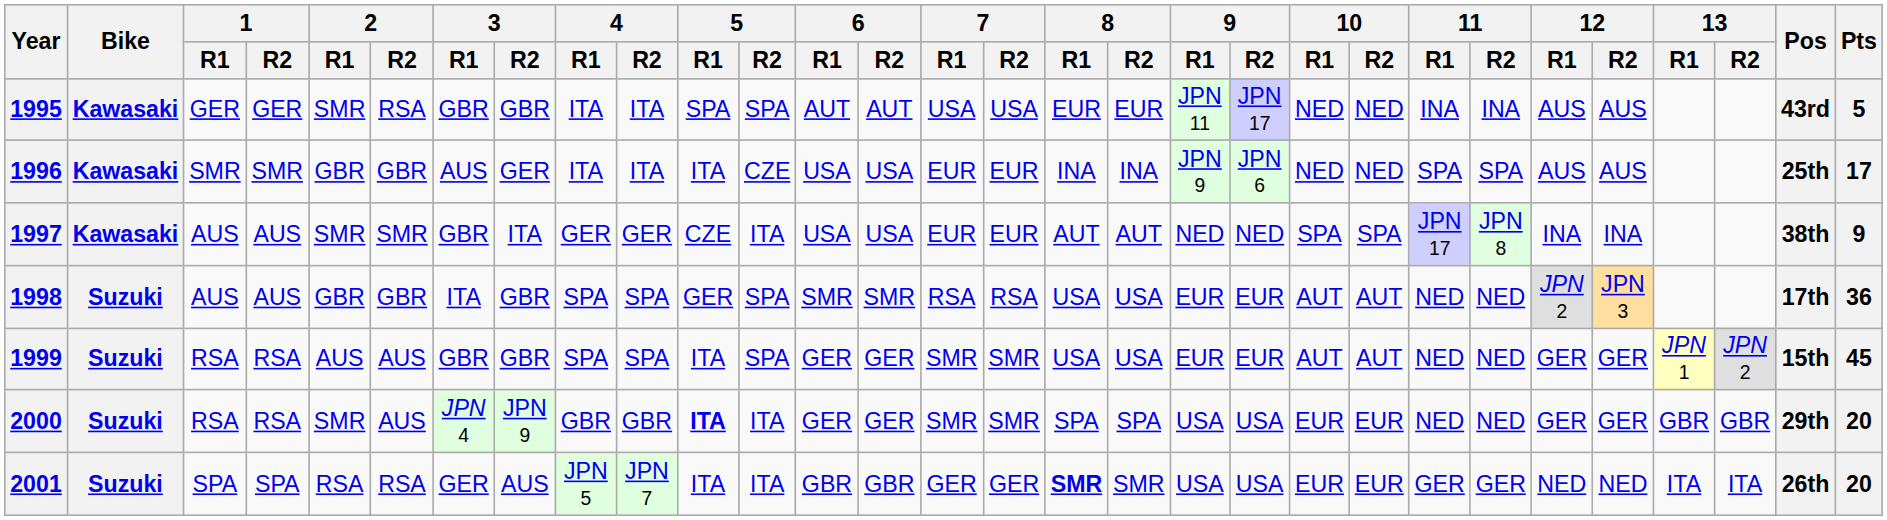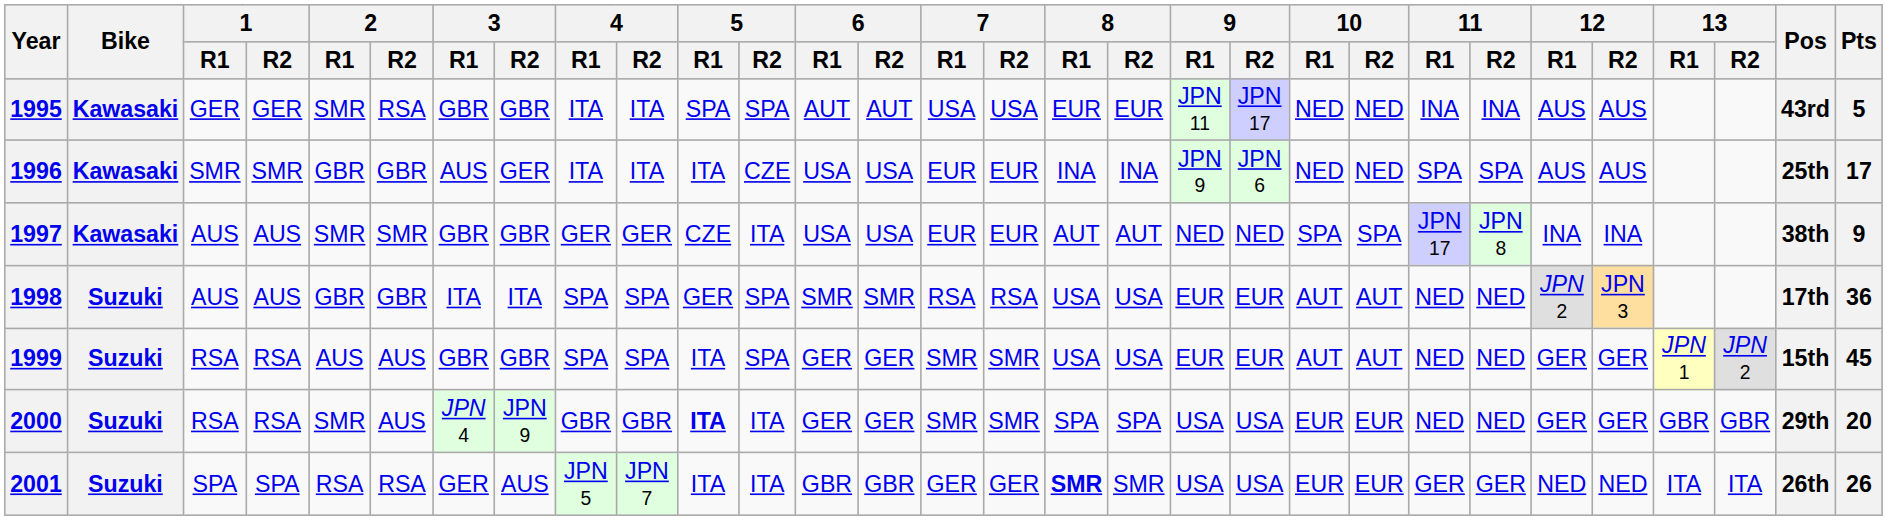1997 | 3 / R2: ITA -> GBR
1998 | 3 / R2: GBR -> ITA
2001 | Pts: 20 -> 26
